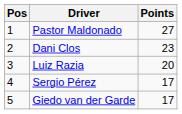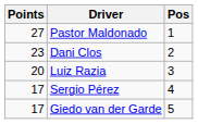columns swapped: Pos <-> Points
